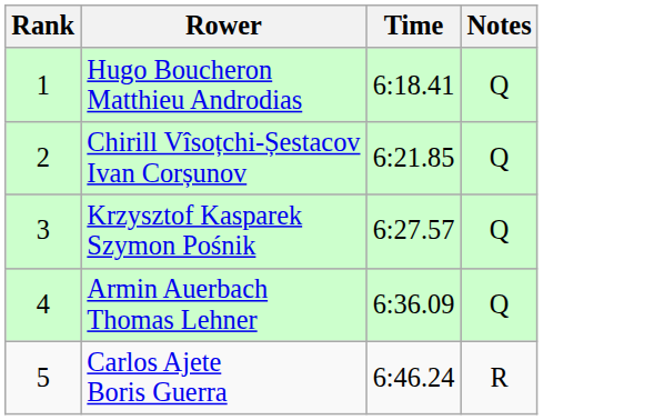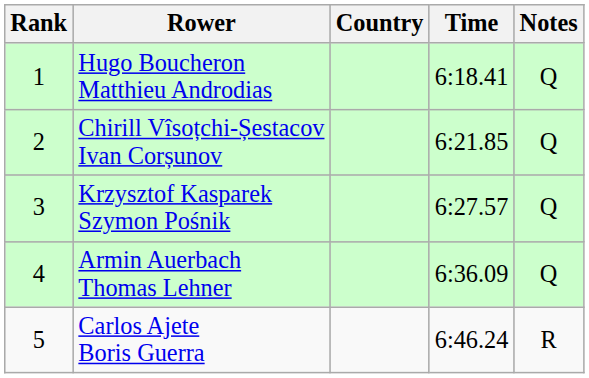+ column: Country
